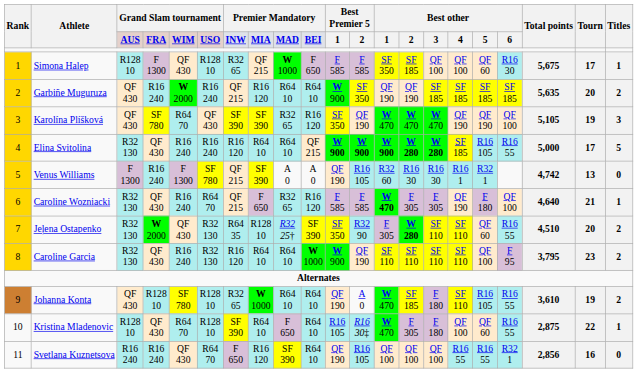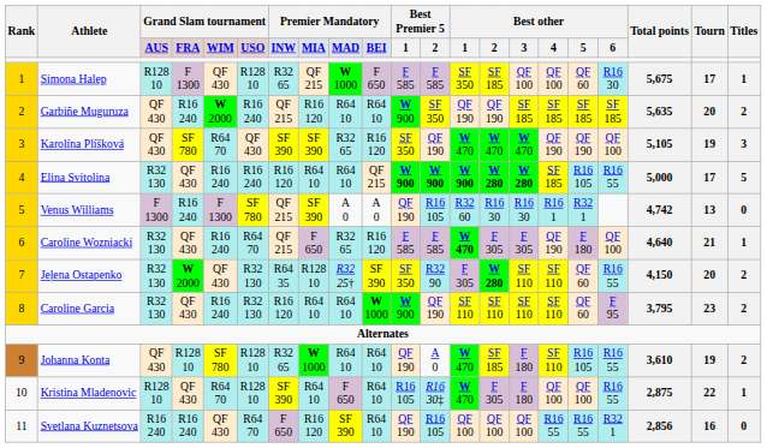Jeļena Ostapenko | Total points: 4,510 -> 4,150
Caroline Garcia | column 17: QF 100 -> QF 60
Kristina Mladenovic | column 17: QF 60 -> QF 100
